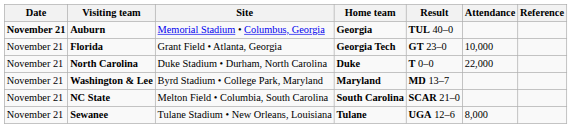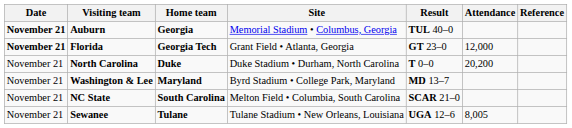columns swapped: Home team <-> Site
Florida | Date: normal -> bold
Florida | Attendance: 10,000 -> 12,000
North Carolina | Attendance: 22,000 -> 20,200
Sewanee | Attendance: 8,000 -> 8,005
